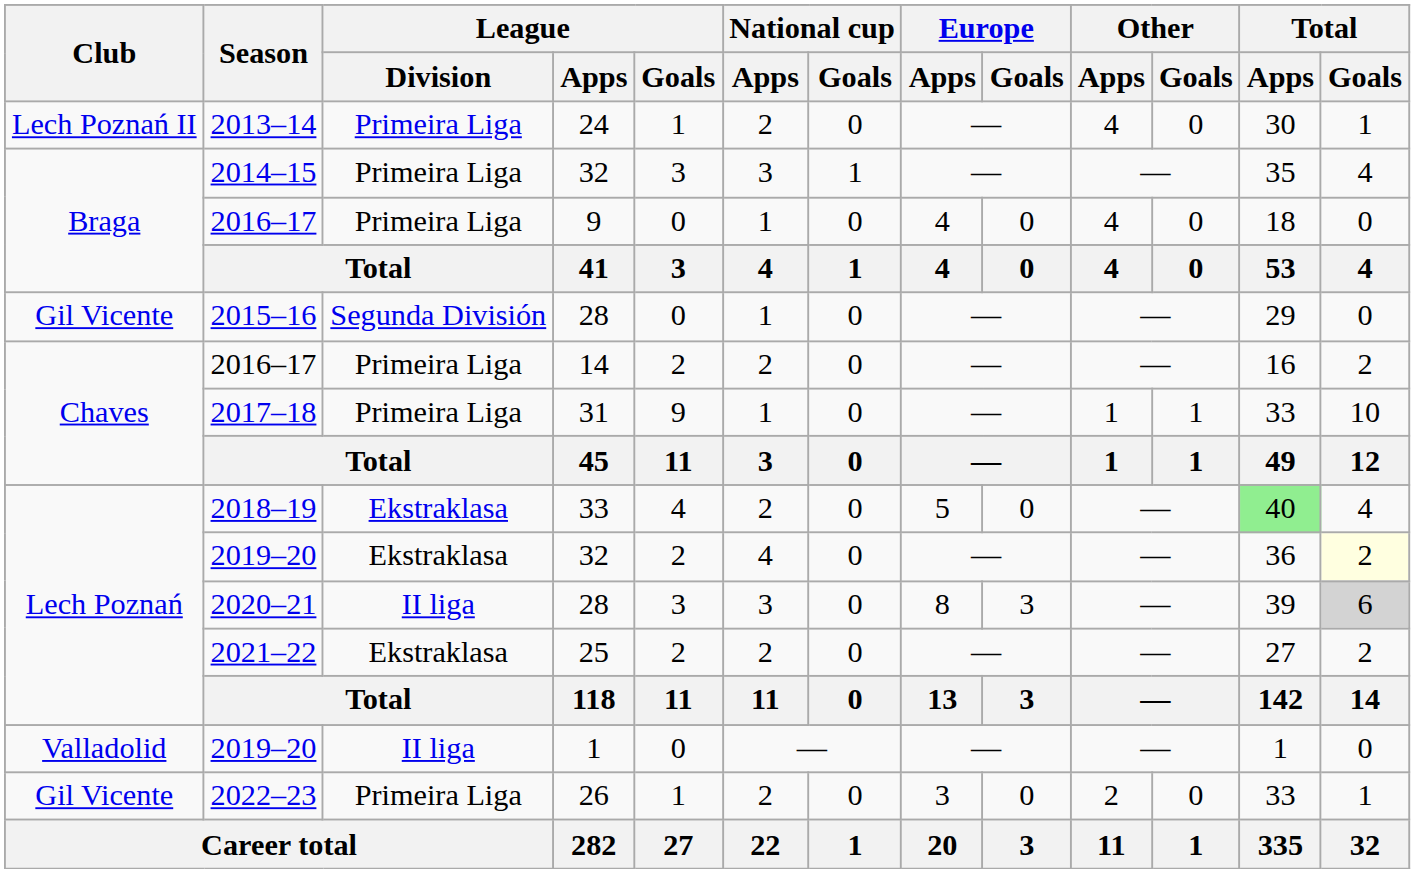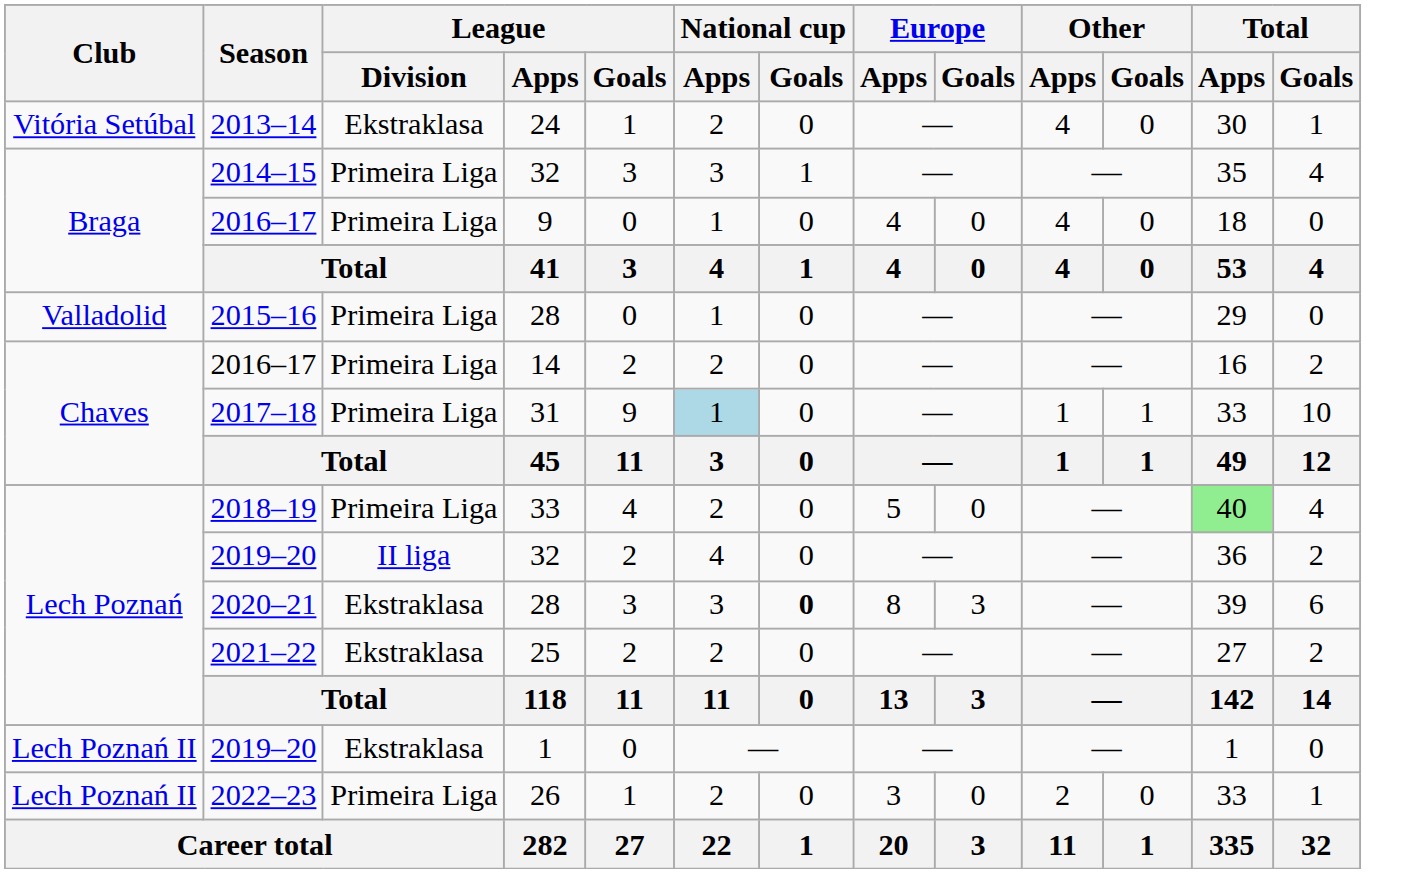2013–14 | Club: Lech Poznań II -> Vitória Setúbal
2013–14 | League / Division: Primeira Liga -> Ekstraklasa
2015–16 | Club: Gil Vicente -> Valladolid
2015–16 | League / Division: Segunda División -> Primeira Liga
2017–18 | National cup / Apps: no background -> lightblue background
2018–19 | League / Division: Ekstraklasa -> Primeira Liga
2019–20 / 32 | League / Division: Ekstraklasa -> II liga
2019–20 / 32 | Total / Goals: lightyellow background -> no background
2020–21 | League / Division: II liga -> Ekstraklasa
2020–21 | National cup / Goals: normal -> bold
2020–21 | Total / Goals: lightgrey background -> no background
2019–20 / 1 | Club: Valladolid -> Lech Poznań II
2019–20 / 1 | League / Division: II liga -> Ekstraklasa
2022–23 | Club: Gil Vicente -> Lech Poznań II
